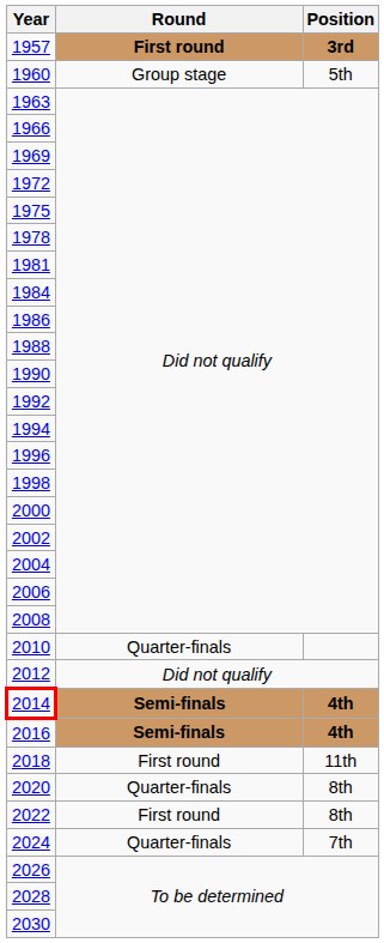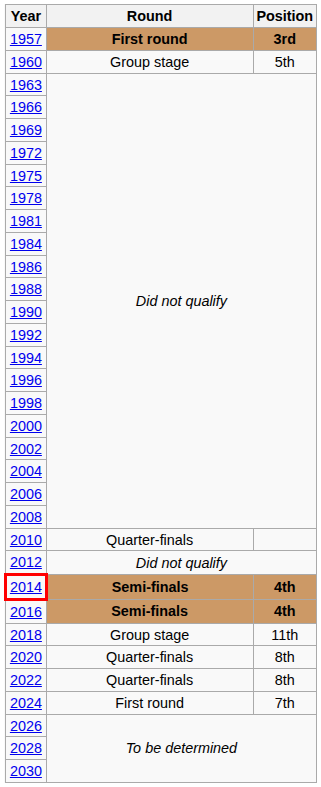2018 | Round: First round -> Group stage
2022 | Round: First round -> Quarter-finals
2024 | Round: Quarter-finals -> First round
